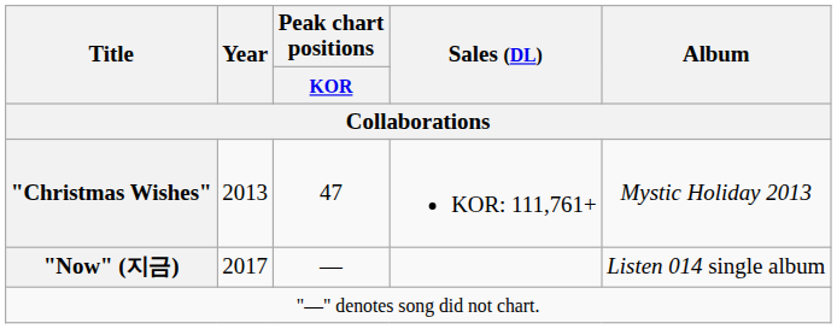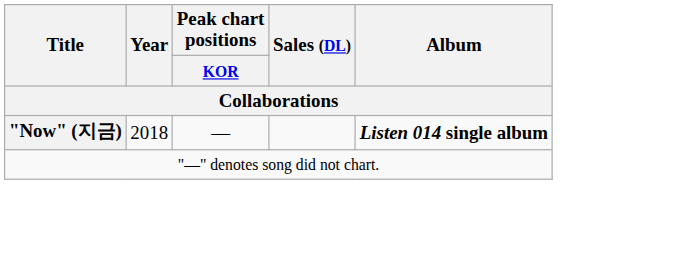- row: "Christmas Wishes" | 2013 | 47 | KOR: 111,761+ | Mystic Holiday 2013
"Now" (지금) | Year: 2017 -> 2018
"Now" (지금) | Album: normal -> bold
